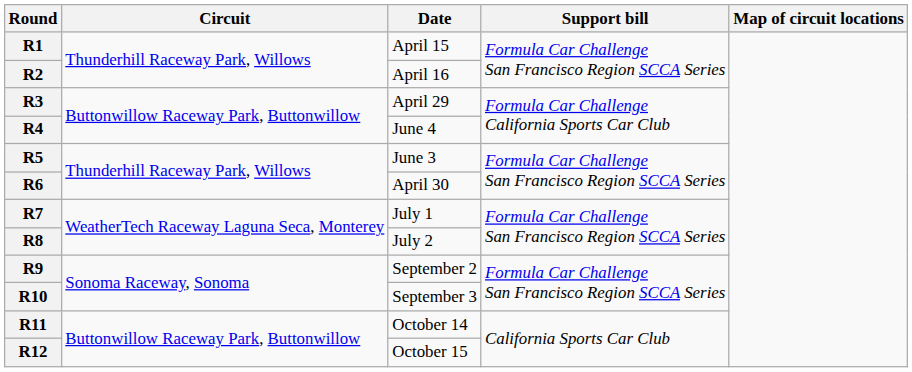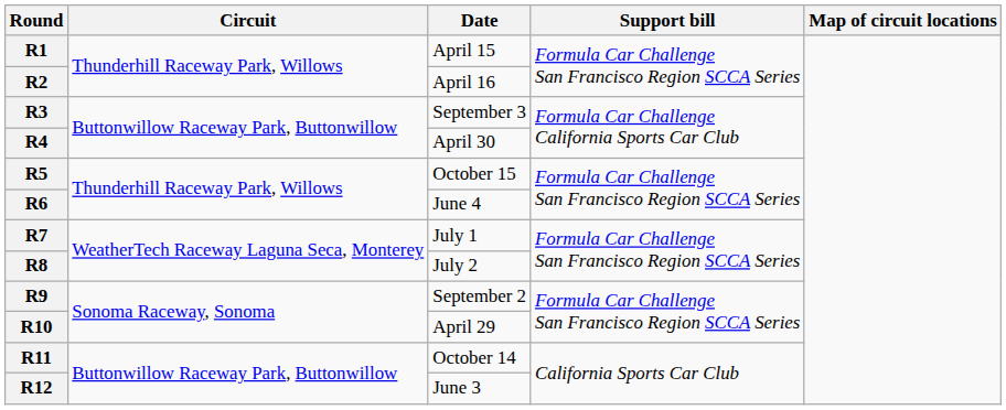R3 | Date: April 29 -> September 3
R4 | Date: June 4 -> April 30
R5 | Date: June 3 -> October 15
R6 | Date: April 30 -> June 4
R10 | Date: September 3 -> April 29
R12 | Date: October 15 -> June 3
